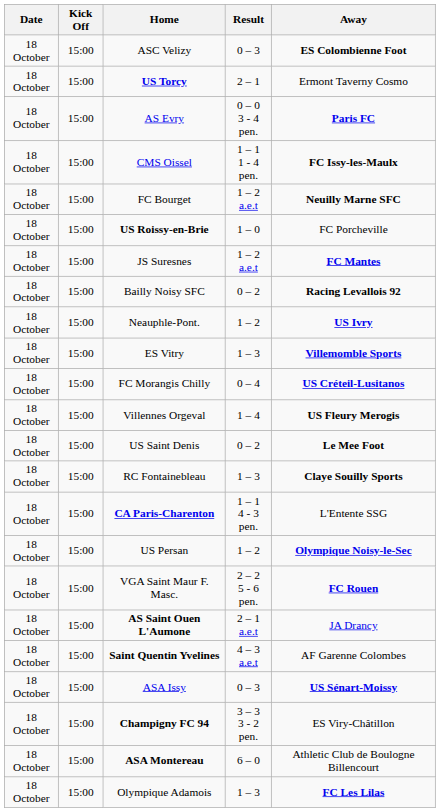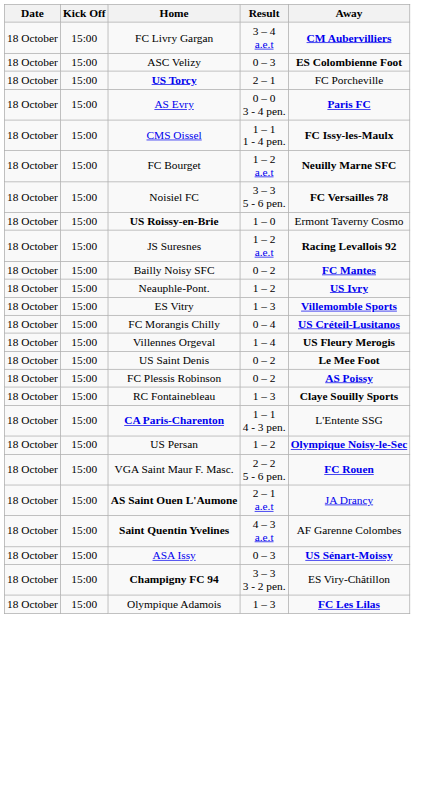+ row: 18 October | 15:00 | FC Livry Gargan | 3 – 4 a.e.t | CM Aubervilliers
US Torcy | Away: Ermont Taverny Cosmo -> FC Porcheville
+ row: 18 October | 15:00 | Noisiel FC | 3 – 3 5 - 6 pen. | FC Versailles 78
US Roissy-en-Brie | Away: FC Porcheville -> Ermont Taverny Cosmo
JS Suresnes | Away: FC Mantes -> Racing Levallois 92
Bailly Noisy SFC | Away: Racing Levallois 92 -> FC Mantes
+ row: 18 October | 15:00 | FC Plessis Robinson | 0 – 2 | AS Poissy
- row: 18 October | 15:00 | ASA Montereau | 6 – 0 | Athletic Club de Boulogne Billencourt
